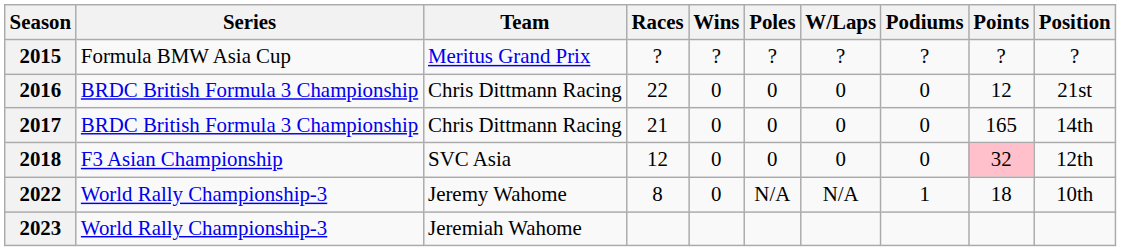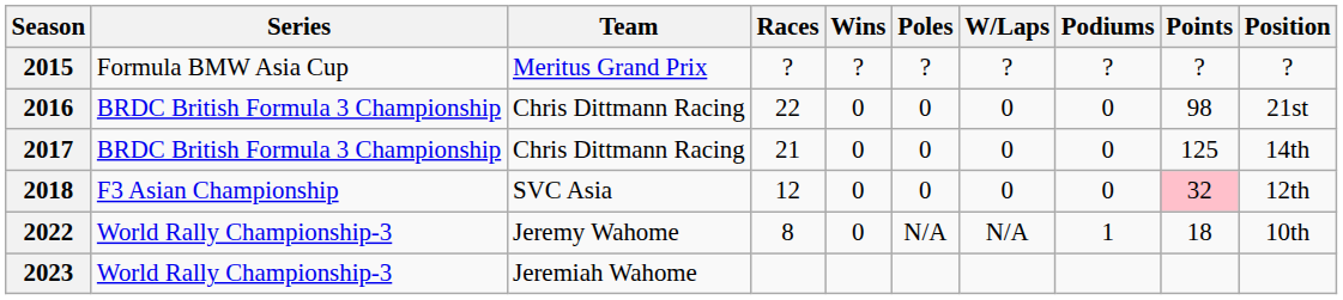2016 | Points: 12 -> 98
2017 | Points: 165 -> 125
